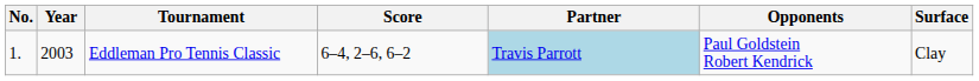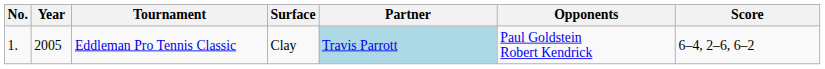columns swapped: Surface <-> Score
Eddleman Pro Tennis Classic | Year: 2003 -> 2005
